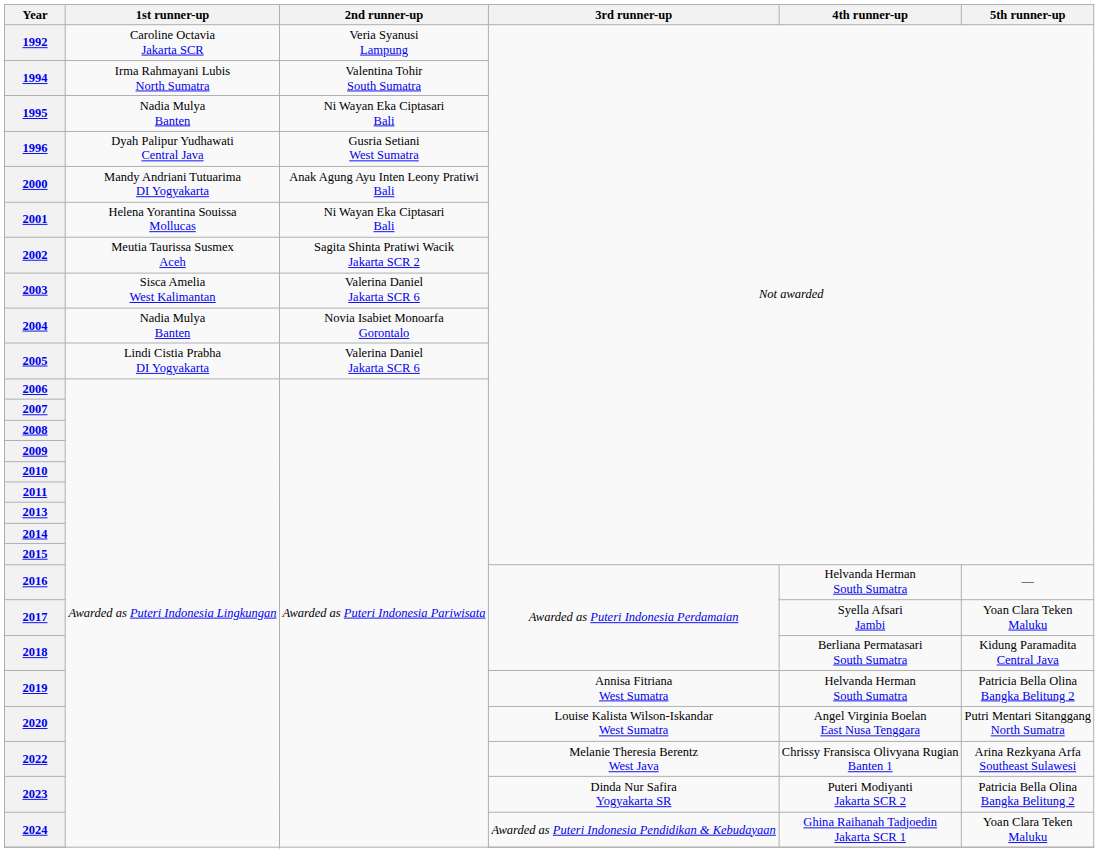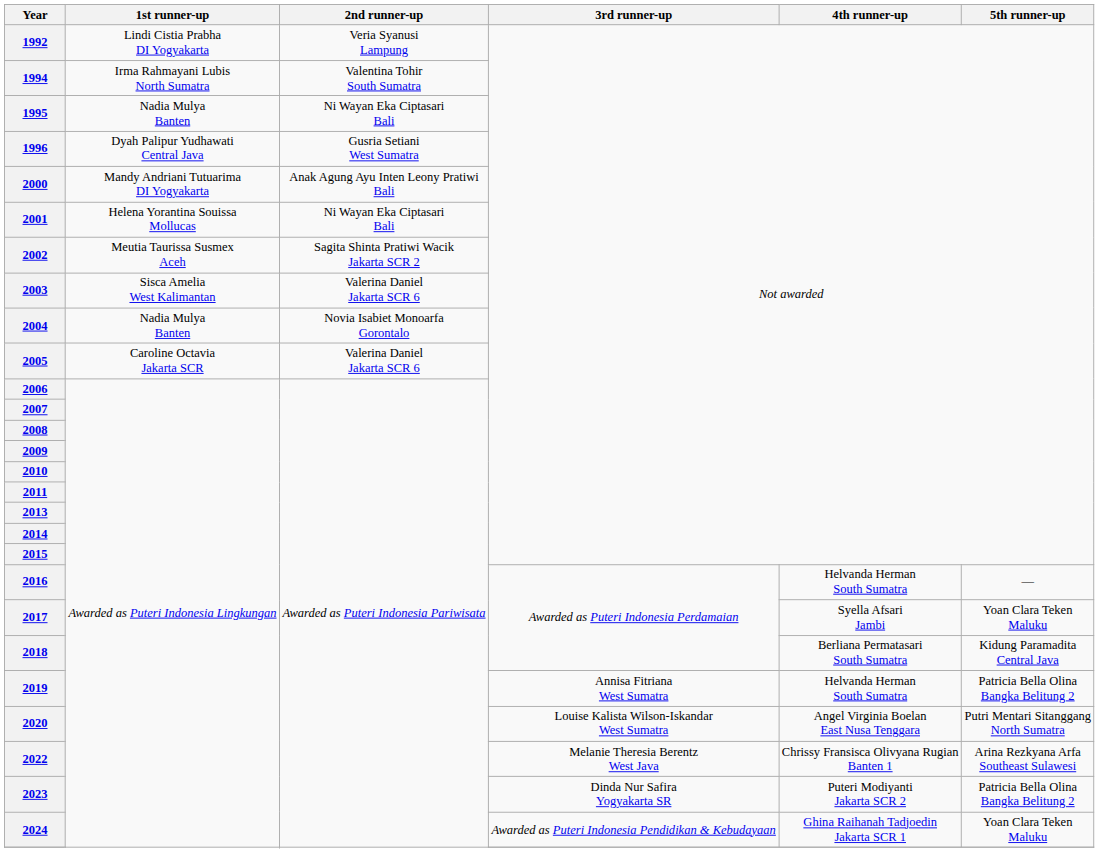1992 | 1st runner-up: Caroline Octavia Jakarta SCR -> Lindi Cistia Prabha DI Yogyakarta
2005 | 1st runner-up: Lindi Cistia Prabha DI Yogyakarta -> Caroline Octavia Jakarta SCR
